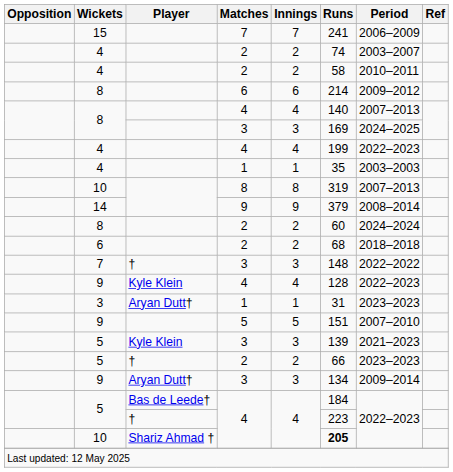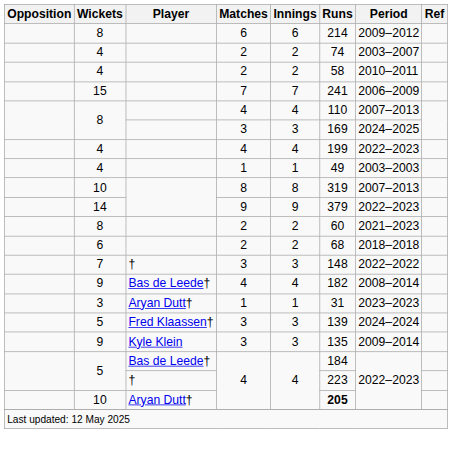rows swapped: 8 / 6 <-> 15
8 / 4 | Runs: 140 -> 110
4 / 1 | Runs: 35 -> 49
14 | Period: 2008–2014 -> 2022–2023
8 / 2 | Period: 2024–2024 -> 2021–2023
9 / 4 | Player: Kyle Klein -> Bas de Leede†
9 / 4 | Runs: 128 -> 182
9 / 4 | Period: 2022–2023 -> 2008–2014
- row: 9 | 5 | 5 | 151 | 2007–2010
5 / 3 | Player: Kyle Klein -> Fred Klaassen†
5 / 3 | Period: 2021–2023 -> 2024–2024
- row: 5 | † | 2 | 2 | 66 | 2023–2023
9 / 3 | Player: Aryan Dutt† -> Kyle Klein
9 / 3 | Runs: 134 -> 135
10 / 4 | Player: Shariz Ahmad † -> Aryan Dutt†
